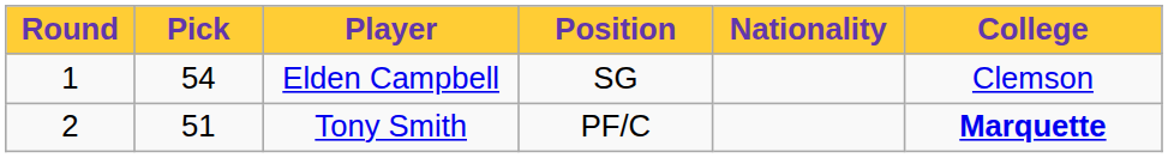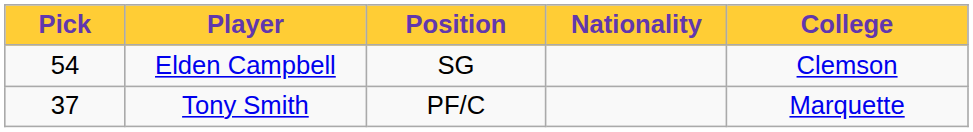- column: Round | 1 | 2
Tony Smith | Pick: 51 -> 37
Tony Smith | College: bold -> normal
